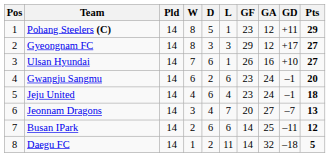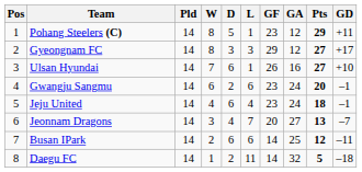columns swapped: GD <-> Pts
